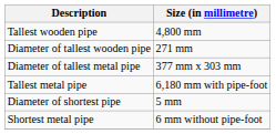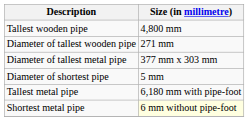rows swapped: Diameter of shortest pipe <-> Tallest metal pipe
Shortest metal pipe | Size (in millimetre): no background -> lightyellow background
